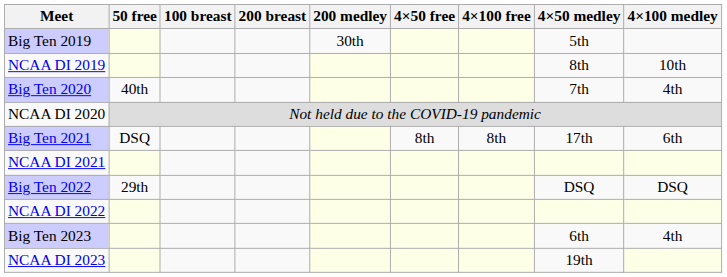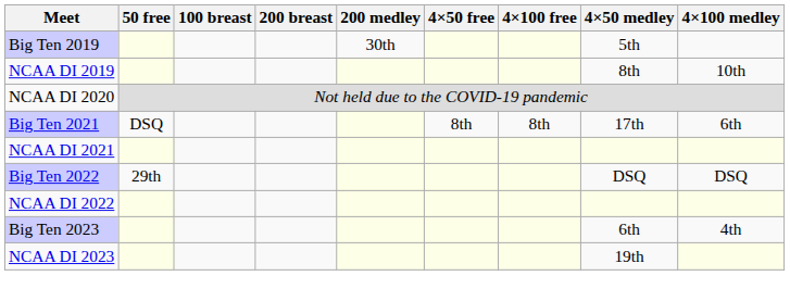- row: Big Ten 2020 | 40th | 7th | 4th
